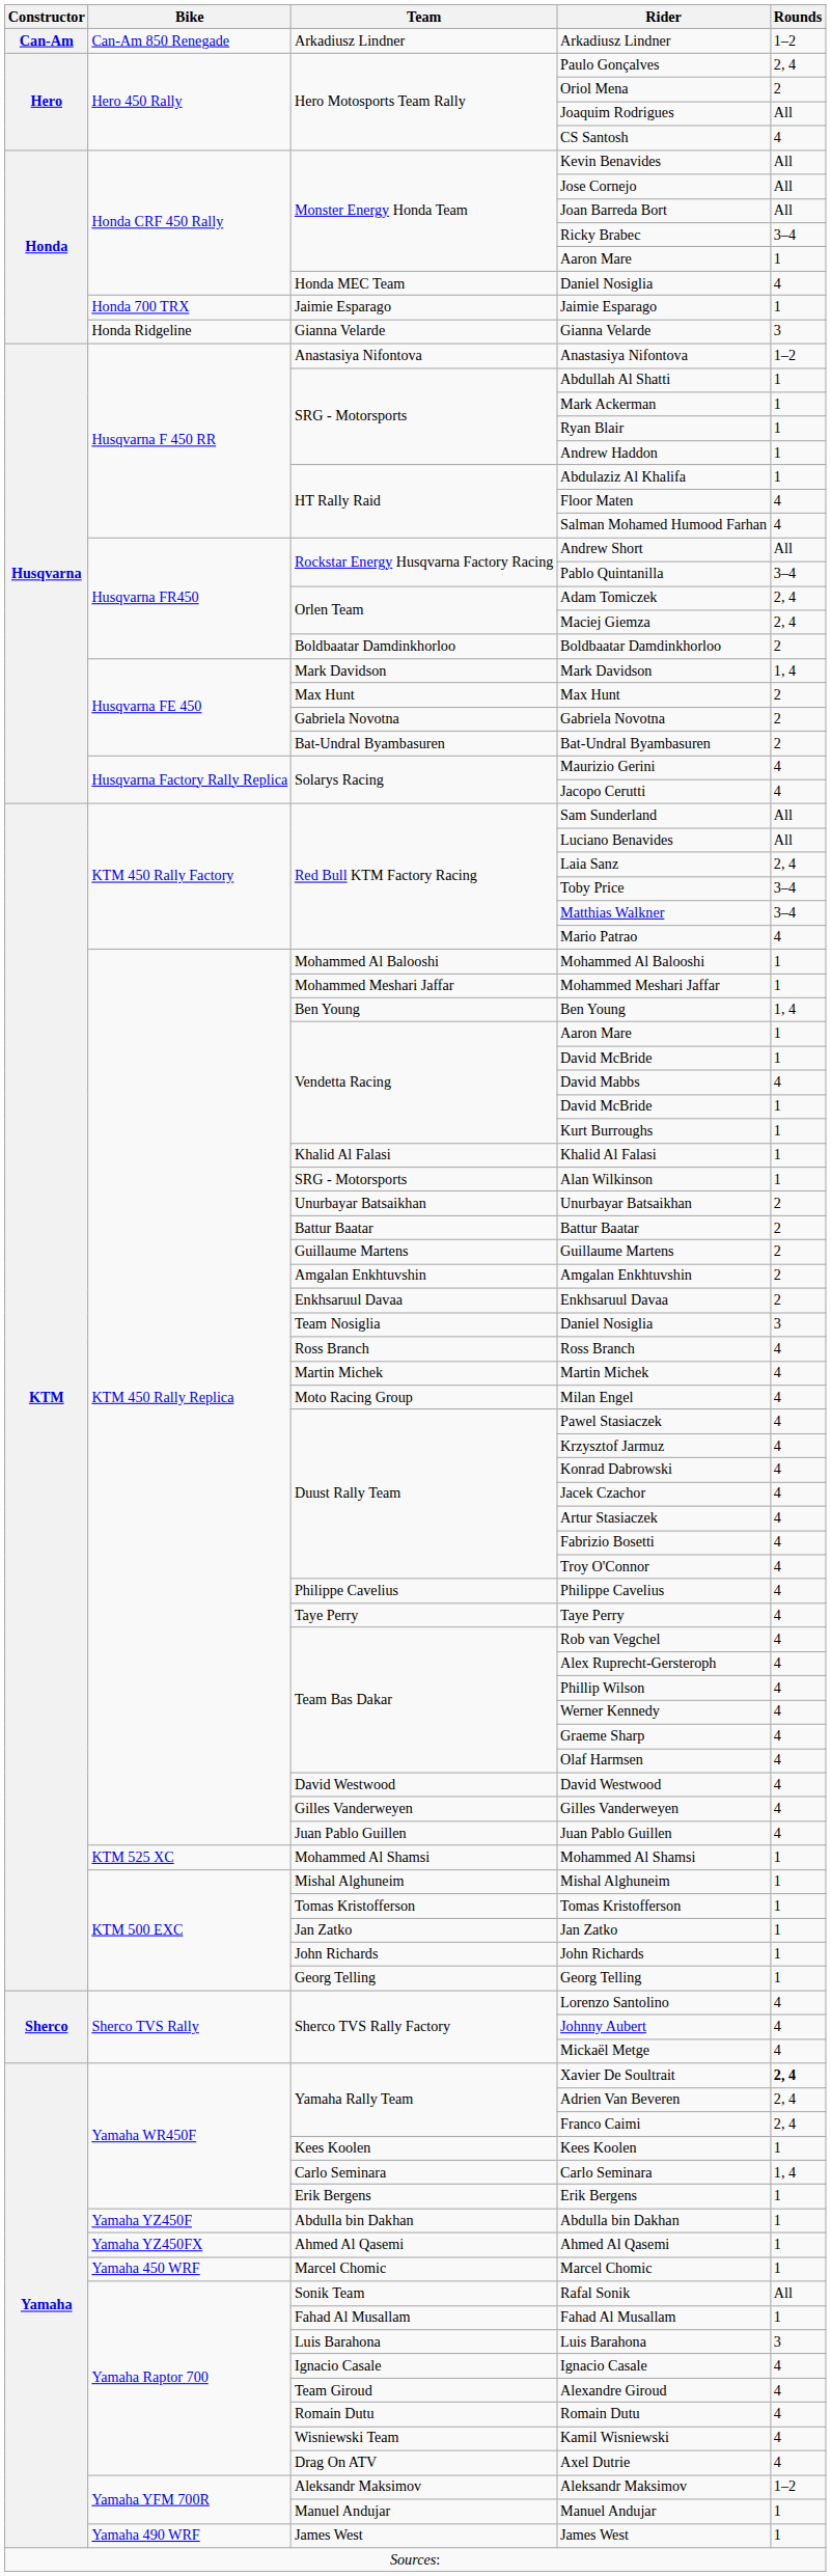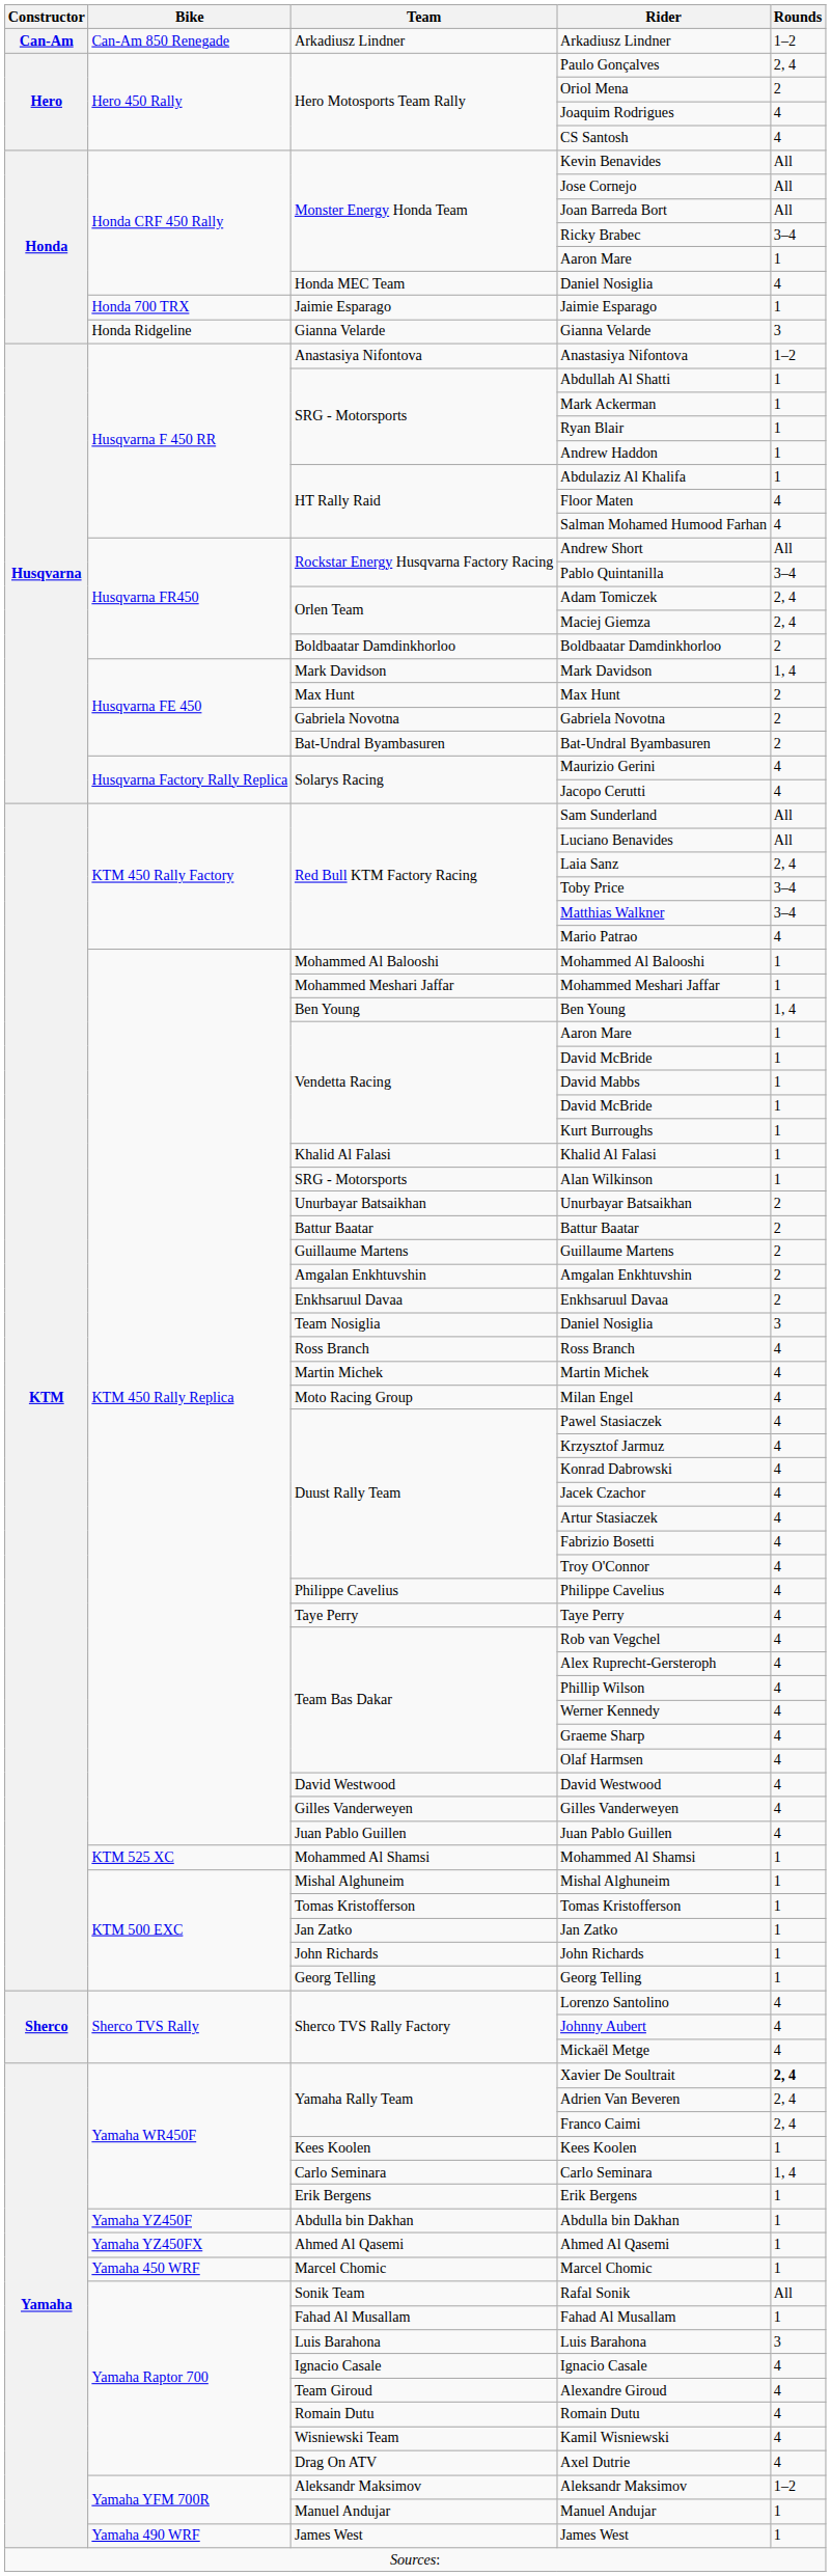Joaquim Rodrigues | Rounds: All -> 4
David Mabbs | Rounds: 4 -> 1
